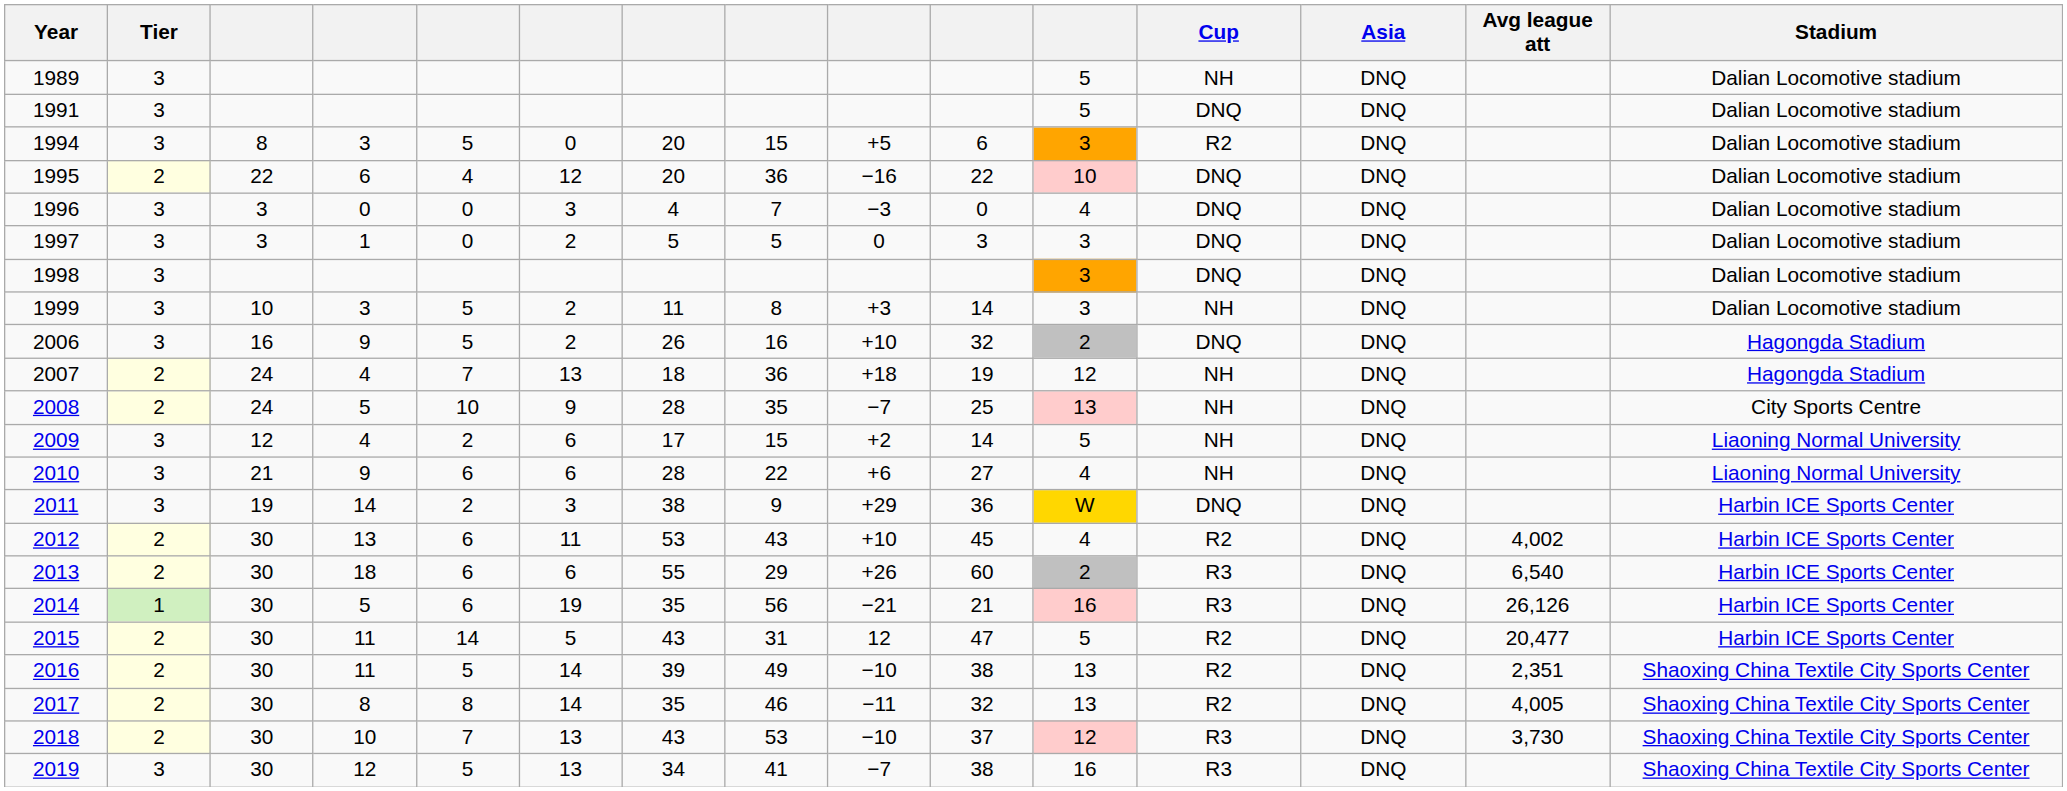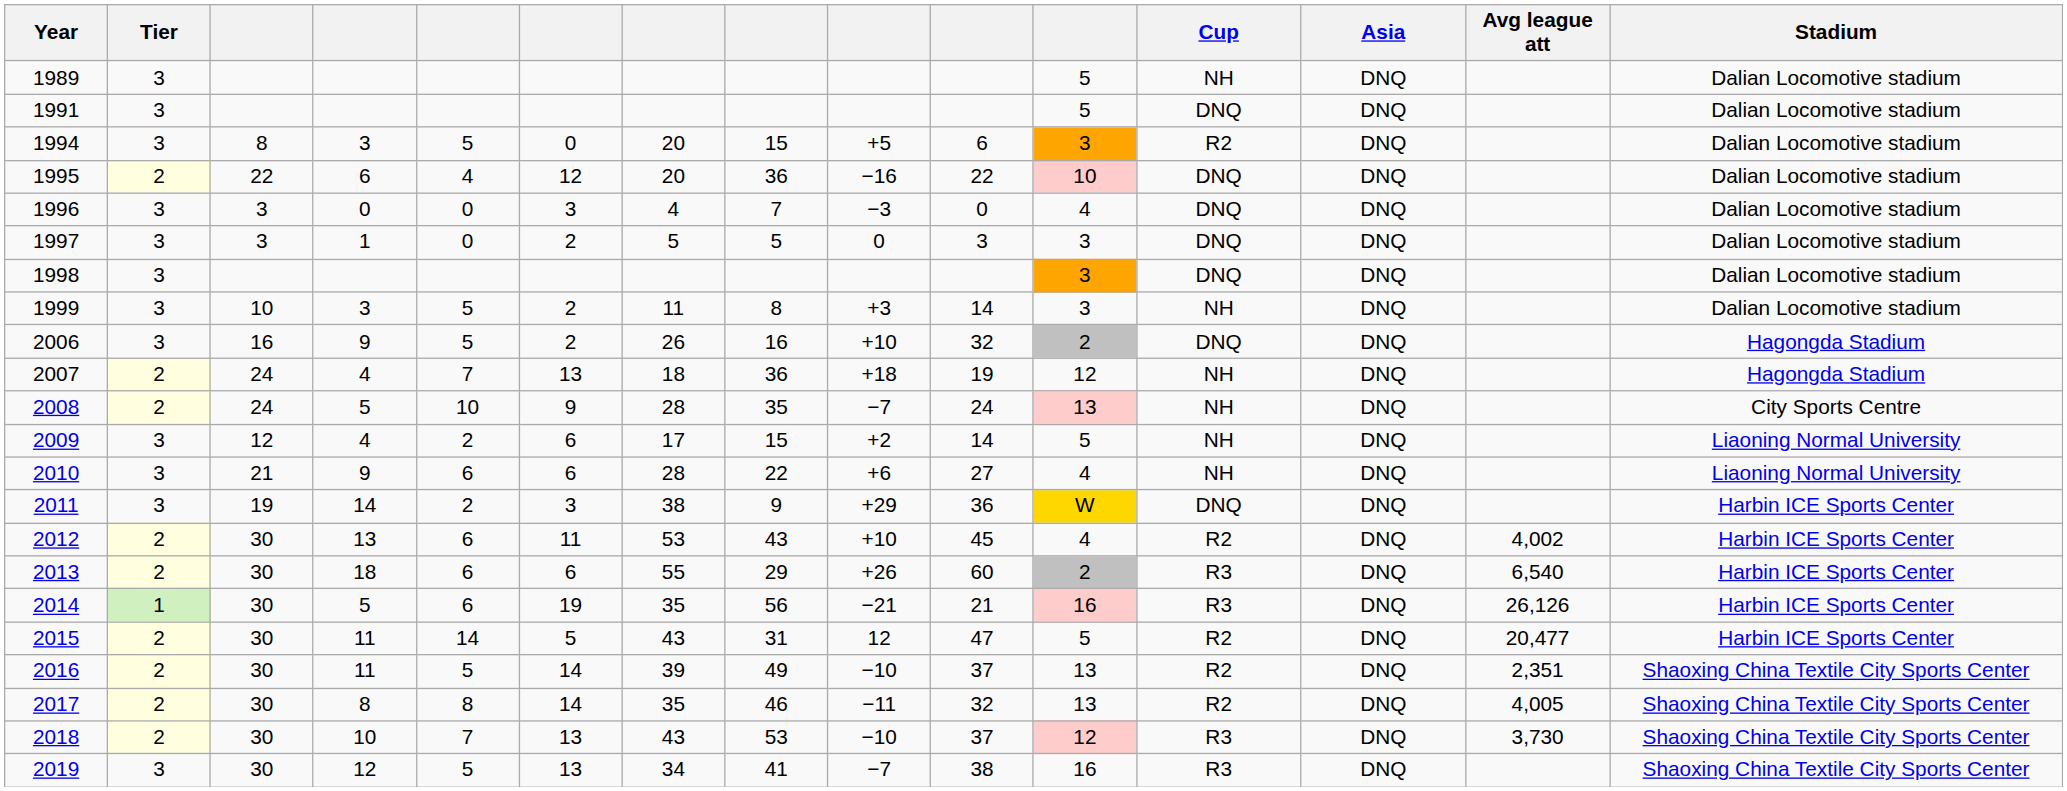2008 | column 10: 25 -> 24
2016 | column 10: 38 -> 37
